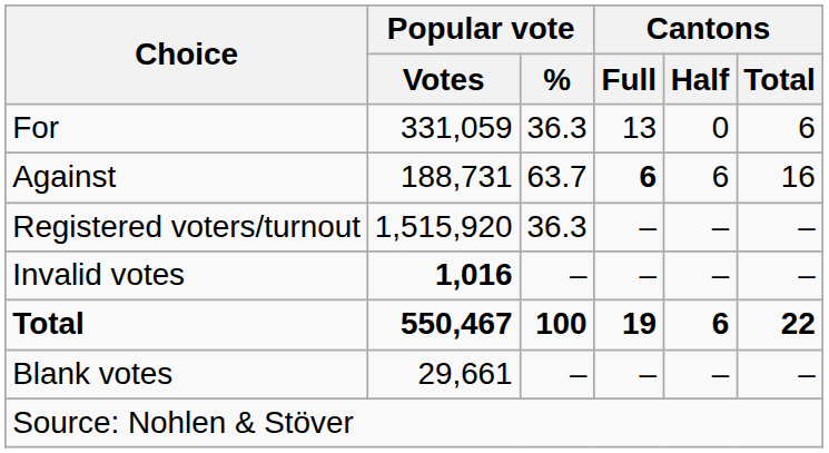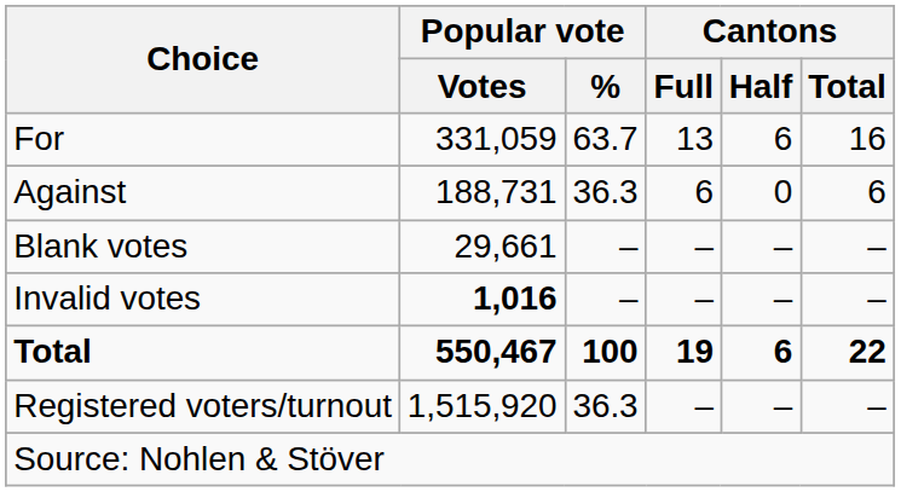For | Popular vote / %: 36.3 -> 63.7
For | Cantons / Half: 0 -> 6
For | Cantons / Total: 6 -> 16
Against | Popular vote / %: 63.7 -> 36.3
Against | Cantons / Full: bold -> normal
Against | Cantons / Half: 6 -> 0
Against | Cantons / Total: 16 -> 6
rows swapped: Blank votes <-> Registered voters/turnout
